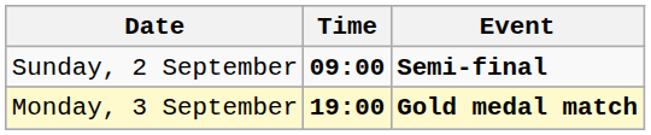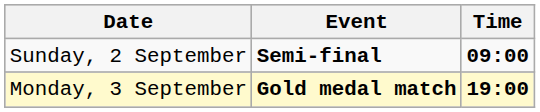columns swapped: Time <-> Event
